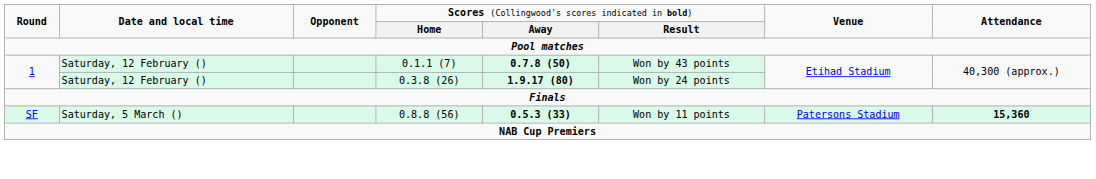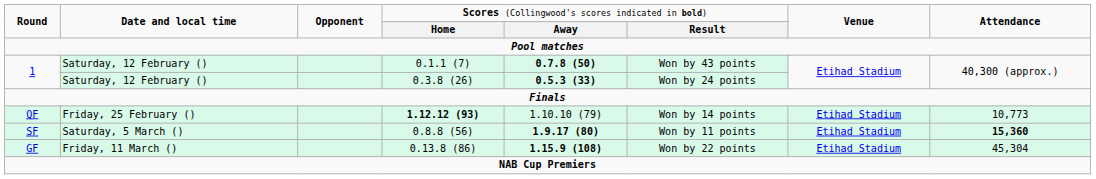0.3.8 (26) | column 5: 1.9.17 (80) -> 0.5.3 (33)
+ row: QF | Friday, 25 February () | 1.12.12 (93) | 1.10.10 (79) | Won by 14 points | Etihad Stadium | 10,773
0.8.8 (56) | column 5: 0.5.3 (33) -> 1.9.17 (80)
0.8.8 (56) | column 7: Patersons Stadium -> Etihad Stadium
+ row: GF | Friday, 11 March () | 0.13.8 (86) | 1.15.9 (108) | Won by 22 points | Etihad Stadium | 45,304
